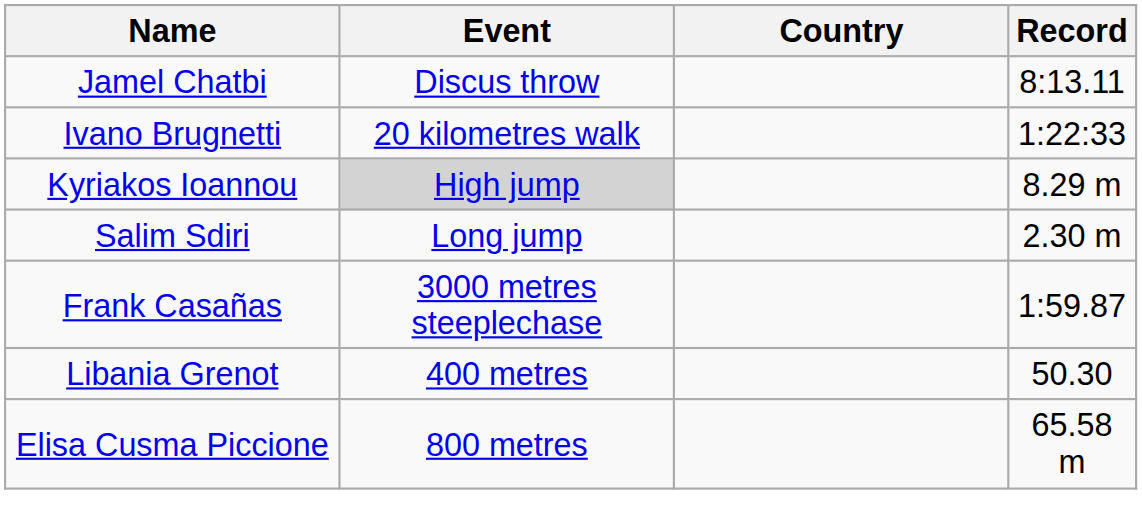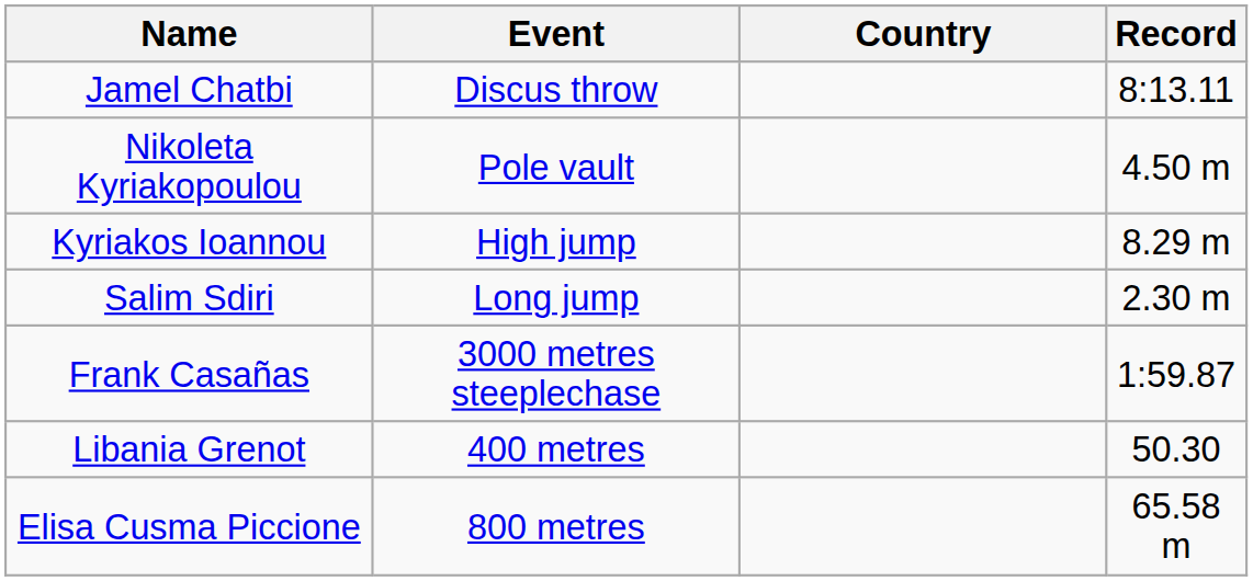- row: Ivano Brugnetti | 20 kilometres walk | 1:22:33
+ row: Nikoleta Kyriakopoulou | Pole vault | 4.50 m
Kyriakos Ioannou | Event: lightgrey background -> no background
